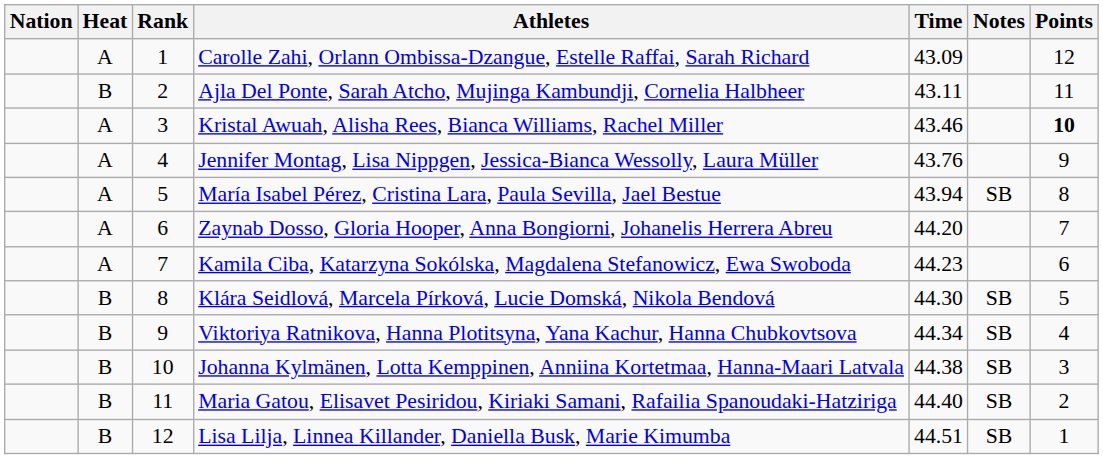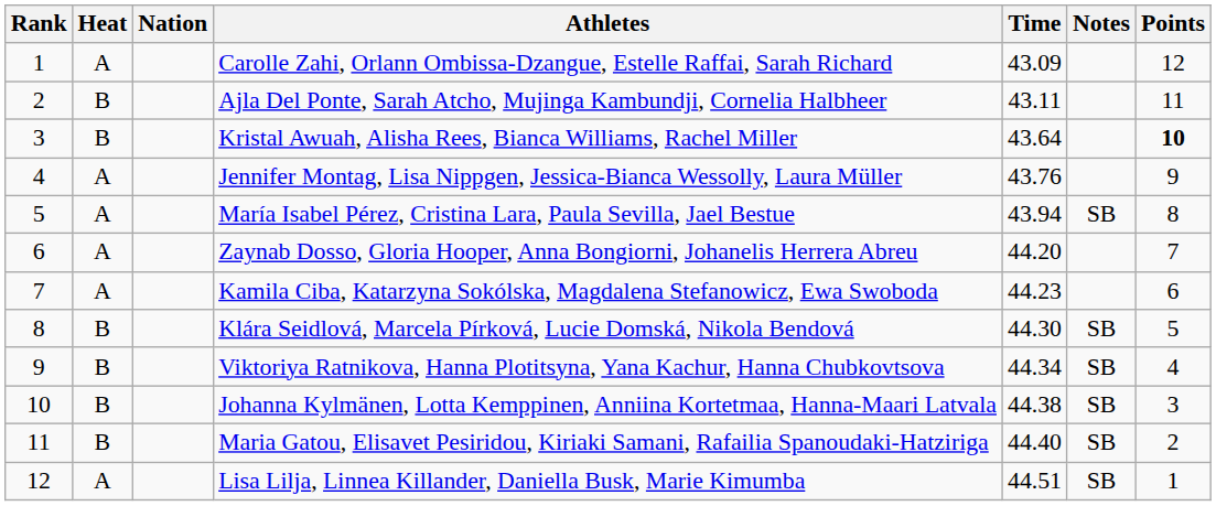columns swapped: Rank <-> Nation
Kristal Awuah, Alisha Rees, Bianca Williams, Rachel Miller | Heat: A -> B
Kristal Awuah, Alisha Rees, Bianca Williams, Rachel Miller | Time: 43.46 -> 43.64
Lisa Lilja, Linnea Killander, Daniella Busk, Marie Kimumba | Heat: B -> A
